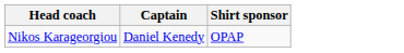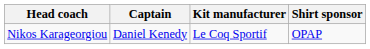+ column: Kit manufacturer | Le Coq Sportif
